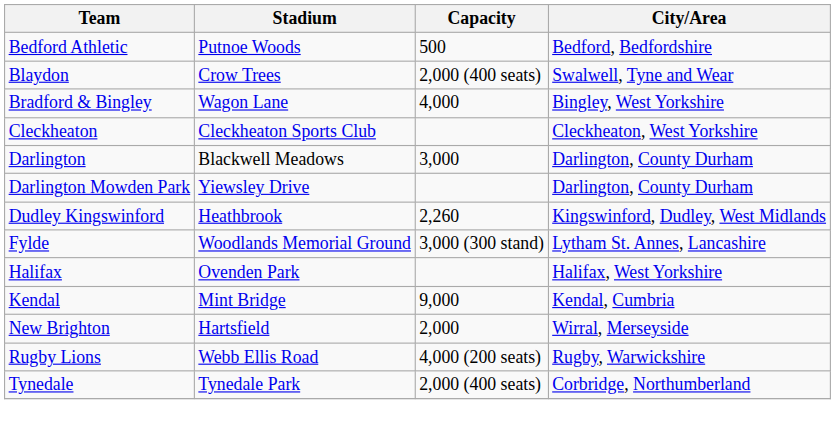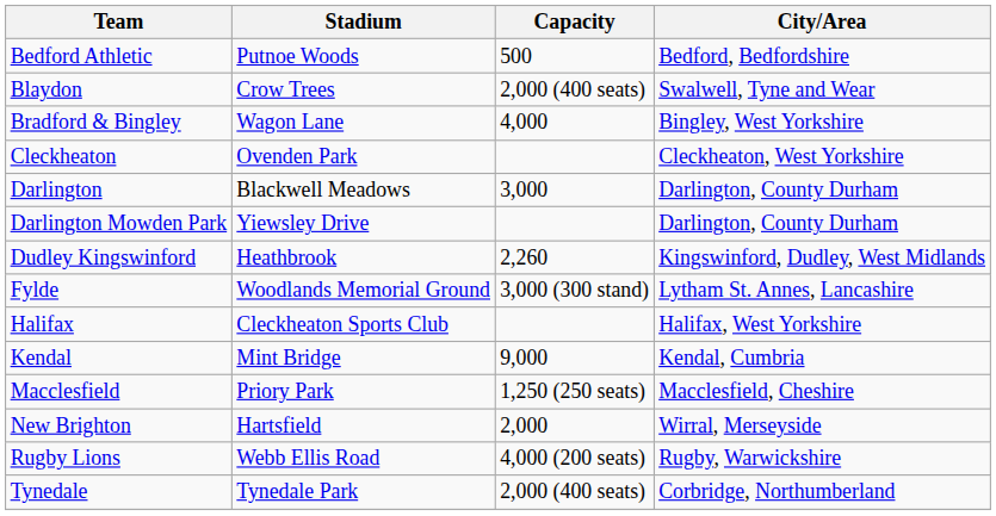Cleckheaton | Stadium: Cleckheaton Sports Club -> Ovenden Park
Halifax | Stadium: Ovenden Park -> Cleckheaton Sports Club
+ row: Macclesfield | Priory Park | 1,250 (250 seats) | Macclesfield, Cheshire
